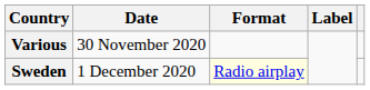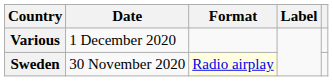Various | Date: 30 November 2020 -> 1 December 2020
Sweden | Date: 1 December 2020 -> 30 November 2020
